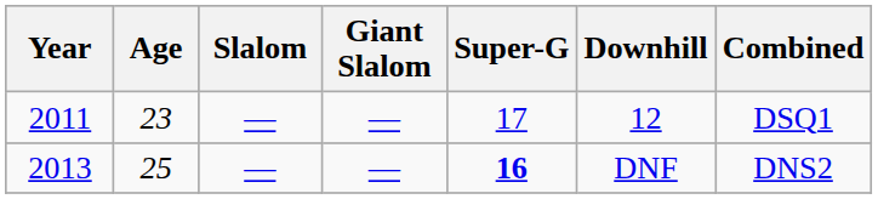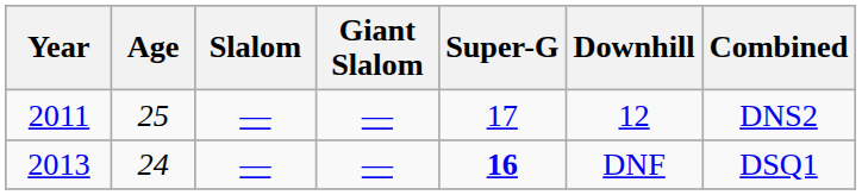2011 | Age: 23 -> 25
2011 | Combined: DSQ1 -> DNS2
2013 | Age: 25 -> 24
2013 | Combined: DNS2 -> DSQ1
